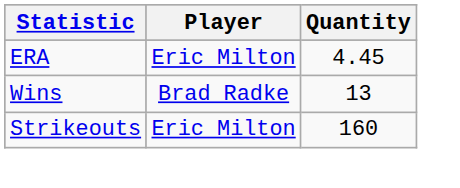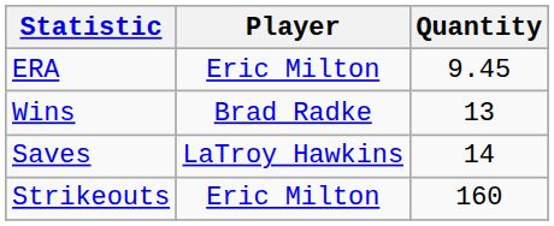ERA | Quantity: 4.45 -> 9.45
+ row: Saves | LaTroy Hawkins | 14
